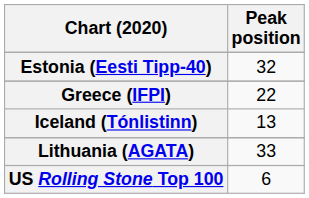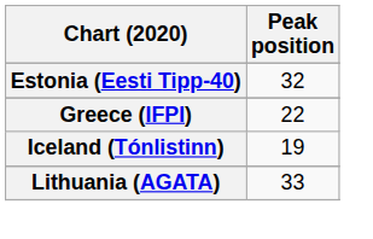Iceland (Tónlistinn) | Peak position: 13 -> 19
- row: US Rolling Stone Top 100 | 6
